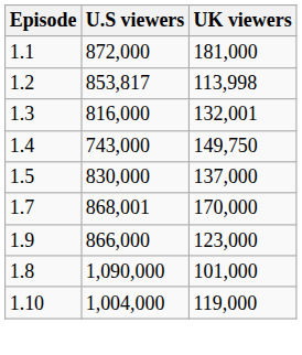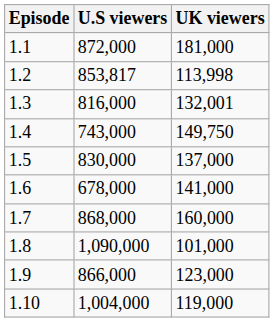+ row: 1.6 | 678,000 | 141,000
1.7 | U.S viewers: 868,001 -> 868,000
1.7 | UK viewers: 170,000 -> 160,000
rows swapped: 1.8 <-> 1.9
